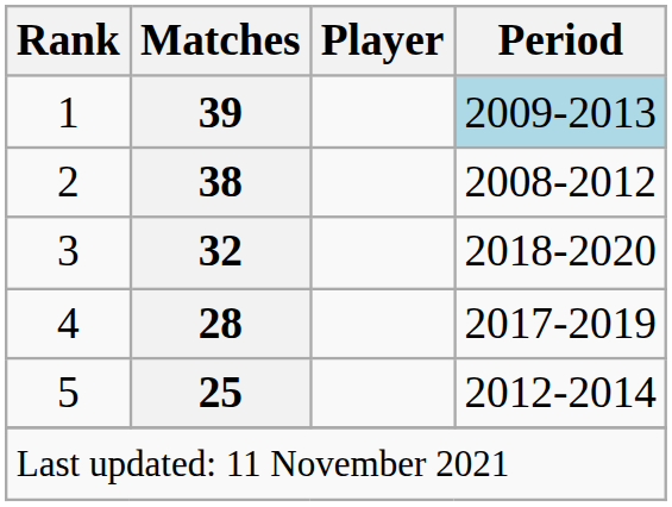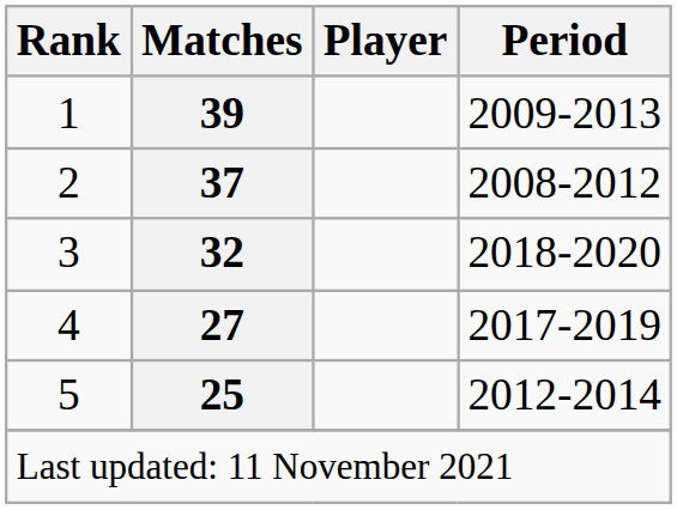1 | Period: lightblue background -> no background
2 | Matches: 38 -> 37
4 | Matches: 28 -> 27
